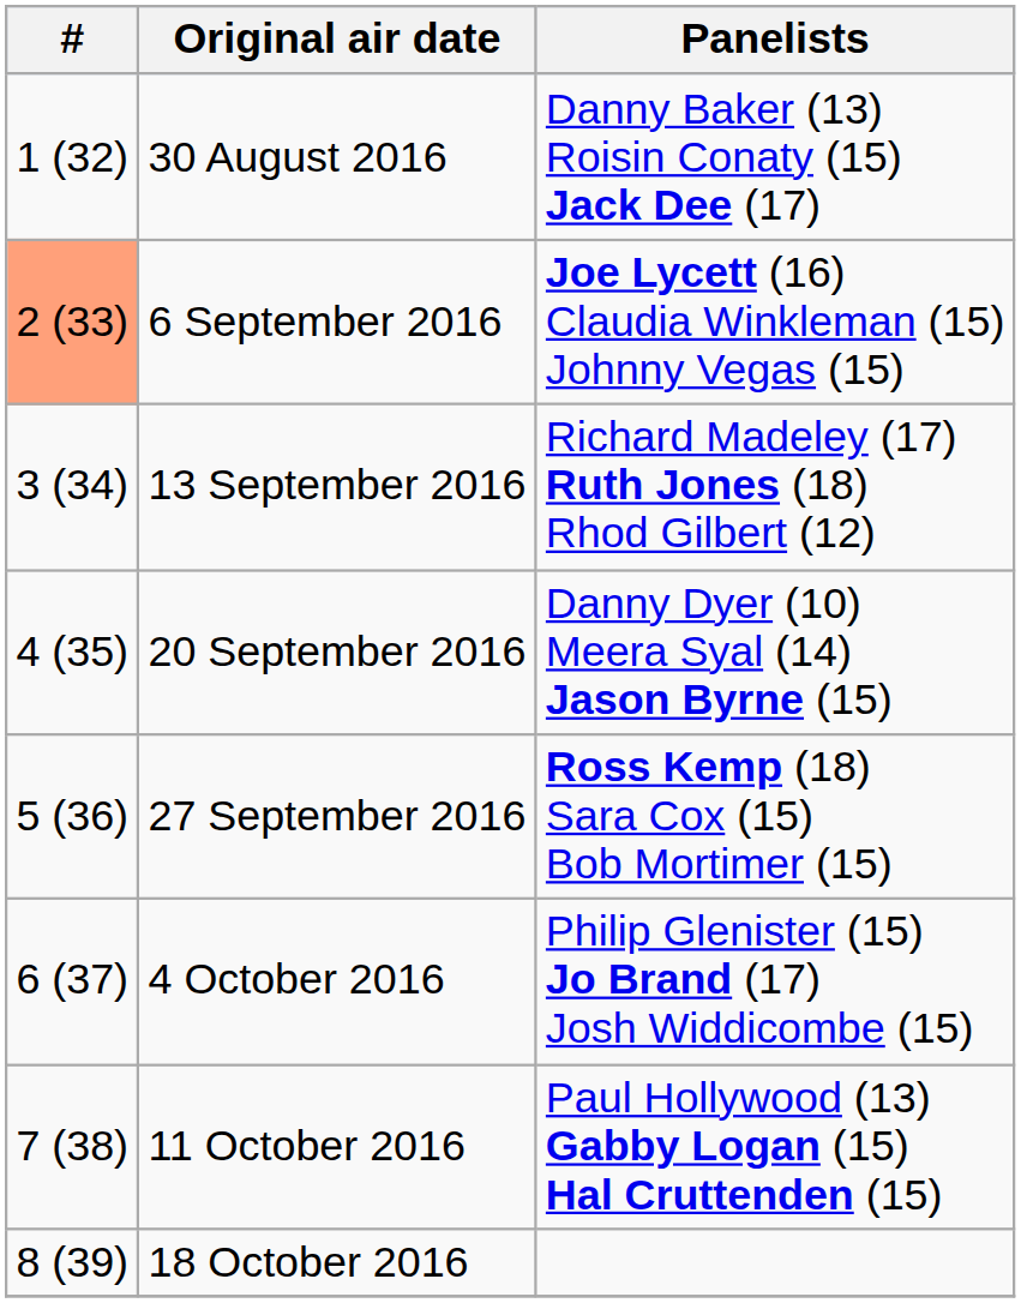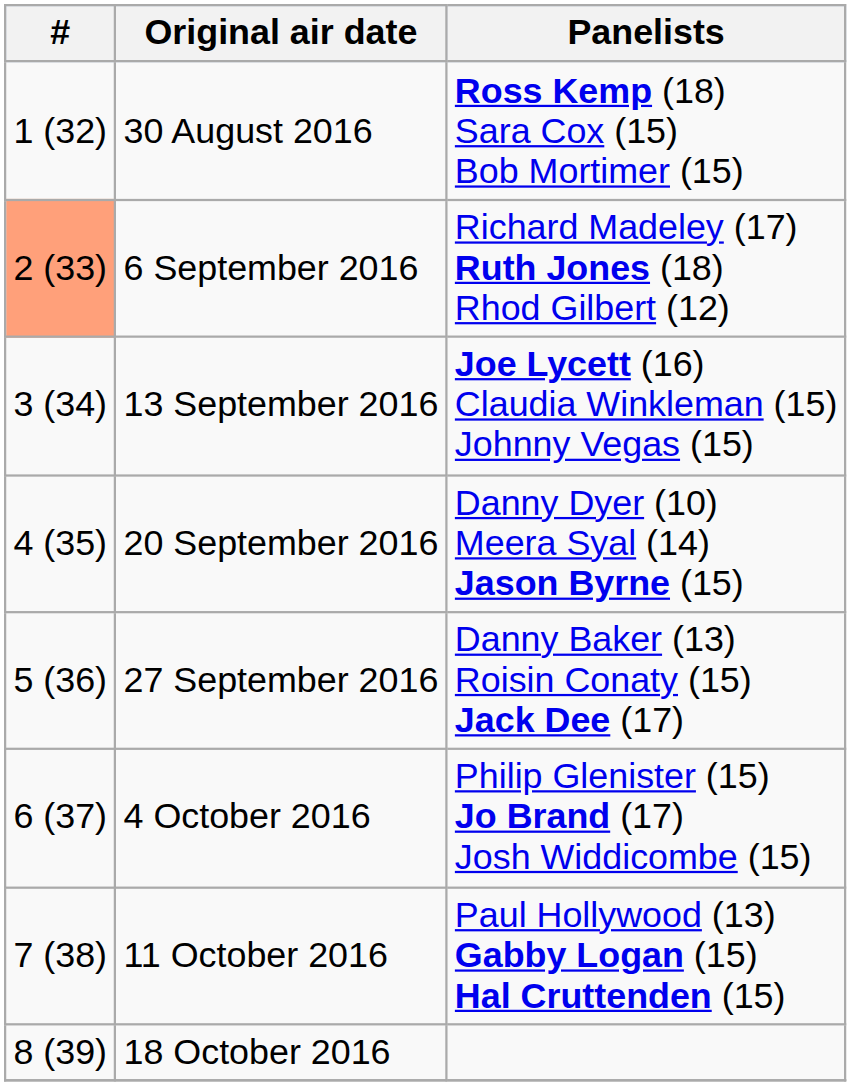30 August 2016 | Panelists: Danny Baker (13) Roisin Conaty (15) Jack Dee (17) -> Ross Kemp (18) Sara Cox (15) Bob Mortimer (15)
6 September 2016 | Panelists: Joe Lycett (16) Claudia Winkleman (15) Johnny Vegas (15) -> Richard Madeley (17) Ruth Jones (18) Rhod Gilbert (12)
13 September 2016 | Panelists: Richard Madeley (17) Ruth Jones (18) Rhod Gilbert (12) -> Joe Lycett (16) Claudia Winkleman (15) Johnny Vegas (15)
27 September 2016 | Panelists: Ross Kemp (18) Sara Cox (15) Bob Mortimer (15) -> Danny Baker (13) Roisin Conaty (15) Jack Dee (17)
